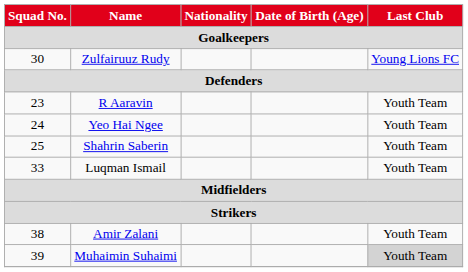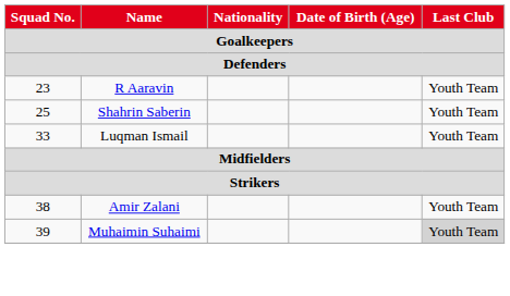- row: 30 | Zulfairuuz Rudy | Young Lions FC
- row: 24 | Yeo Hai Ngee | Youth Team
